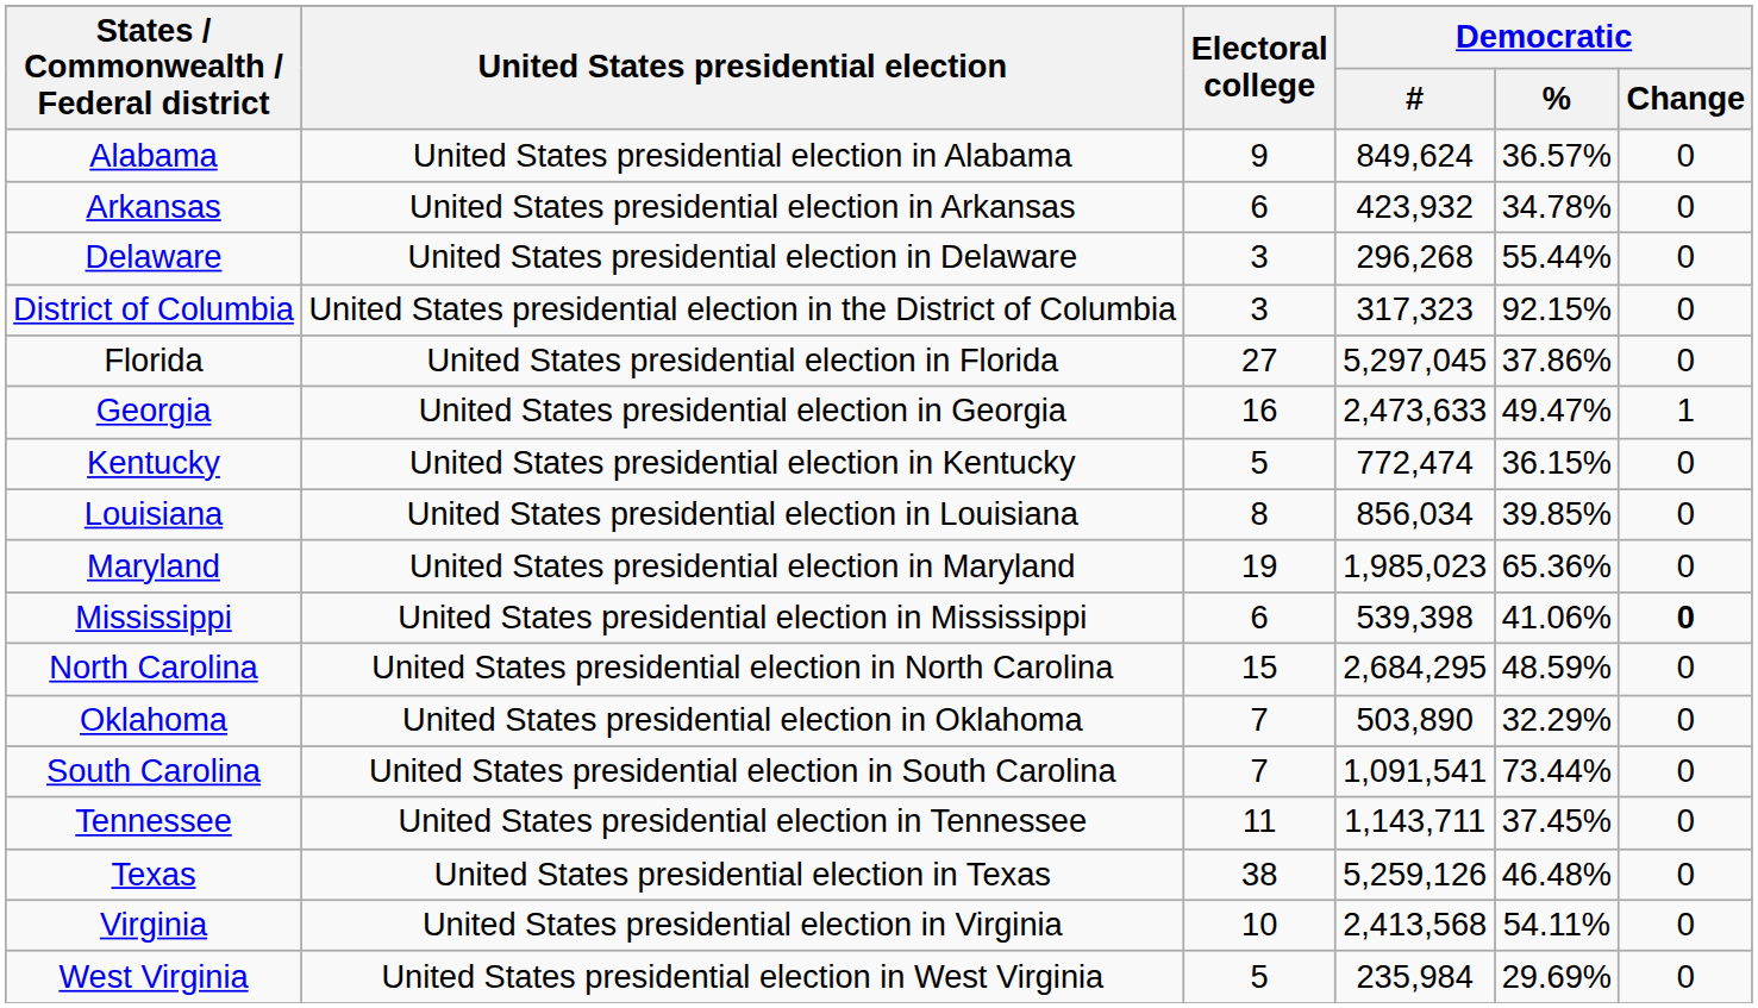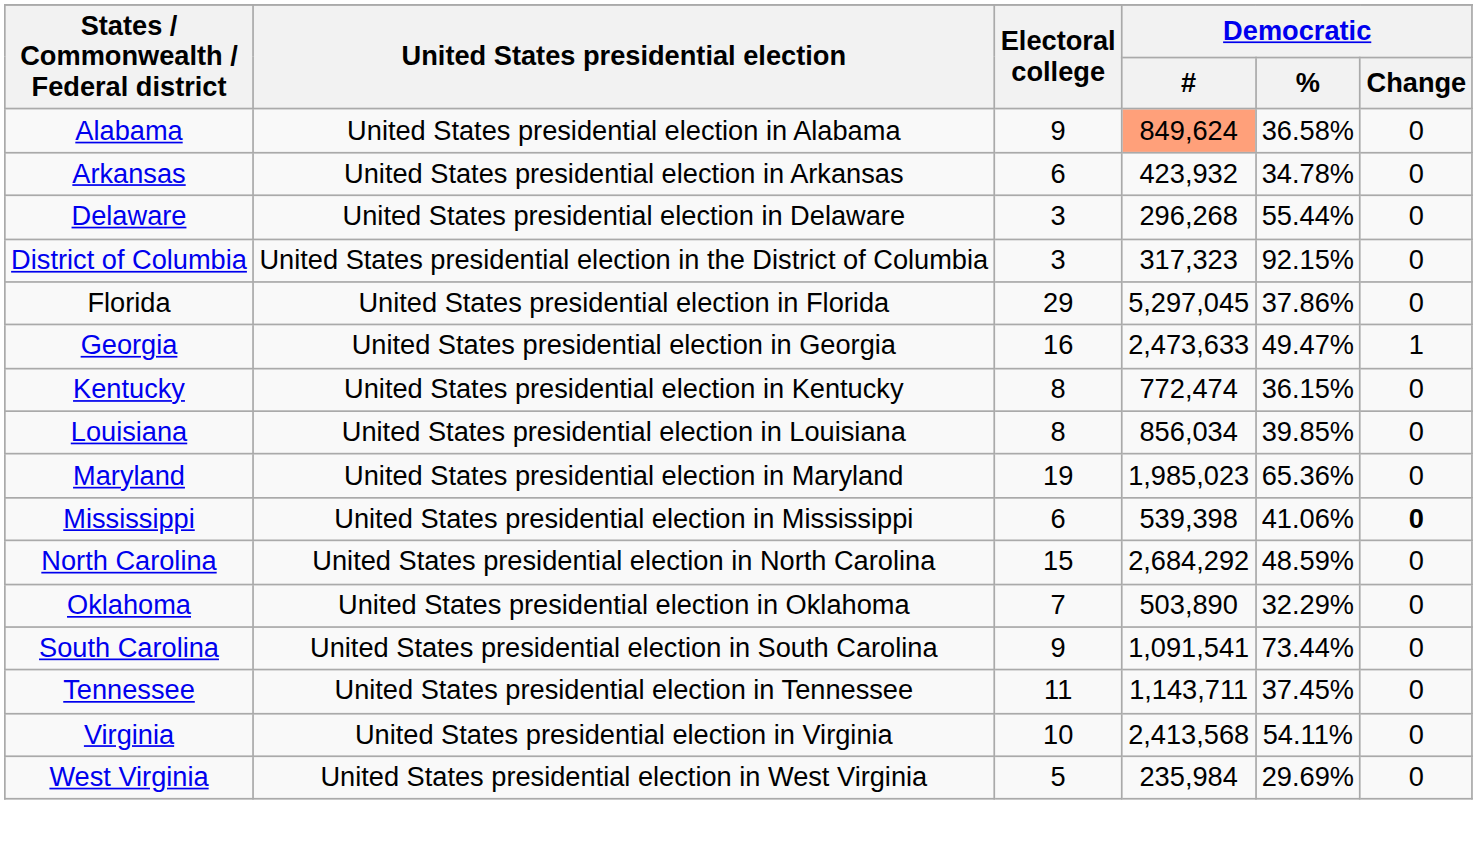Alabama | Democratic / #: no background -> lightsalmon background
Alabama | Democratic / %: 36.57% -> 36.58%
Florida | Electoral college: 27 -> 29
Kentucky | Electoral college: 5 -> 8
North Carolina | Democratic / #: 2,684,295 -> 2,684,292
South Carolina | Electoral college: 7 -> 9
- row: Texas | United States presidential election in Texas | 38 | 5,259,126 | 46.48% | 0
